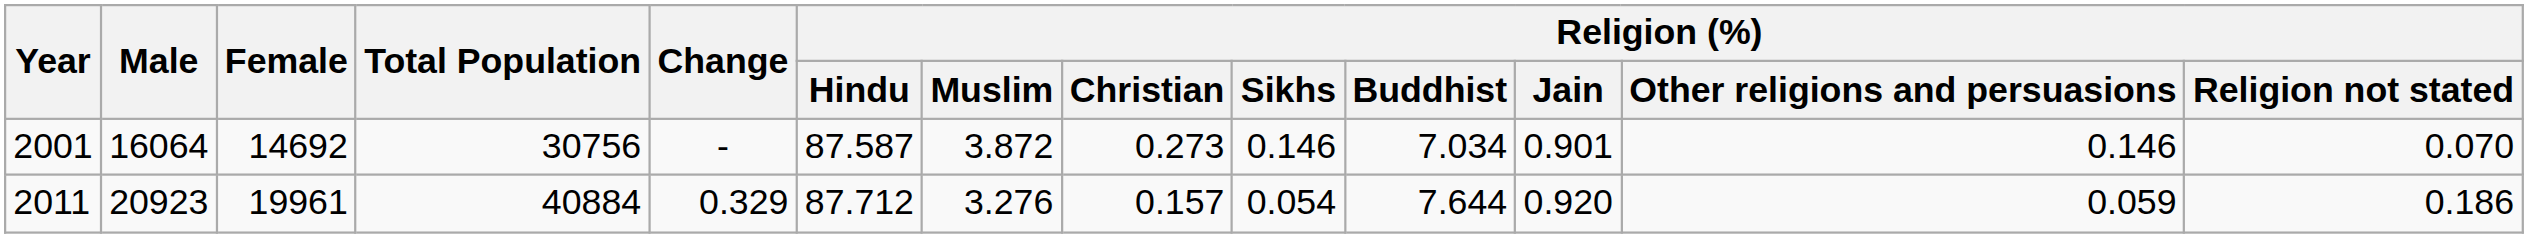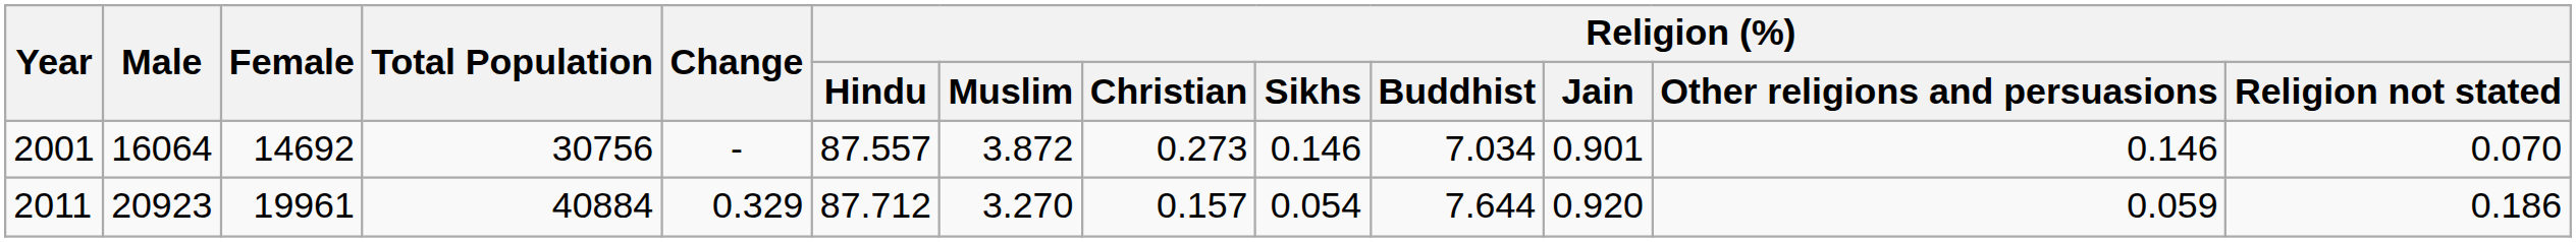2001 | Religion (%) / Hindu: 87.587 -> 87.557
2011 | Religion (%) / Muslim: 3.276 -> 3.270
